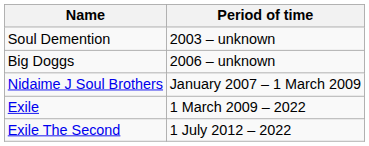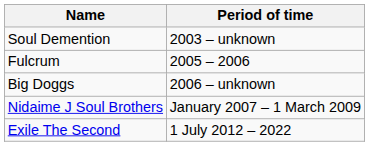+ row: Fulcrum | 2005 – 2006
- row: Exile | 1 March 2009 – 2022
